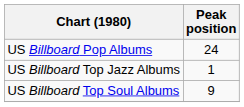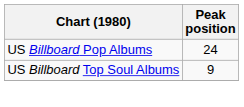- row: US Billboard Top Jazz Albums | 1
